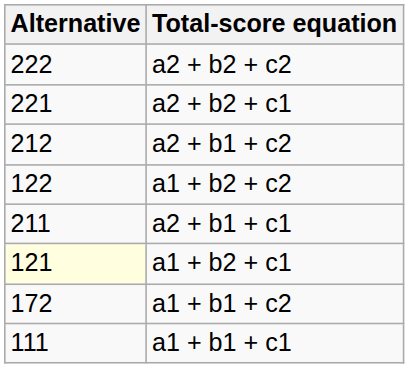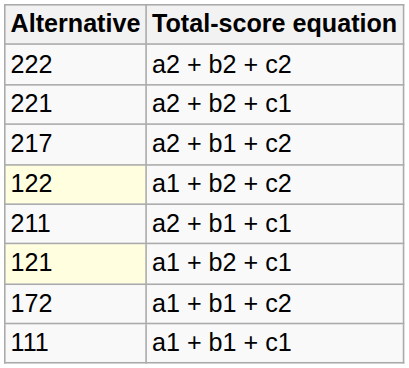a2 + b1 + c2 | Alternative: 212 -> 217
a1 + b2 + c2 | Alternative: no background -> lightyellow background
